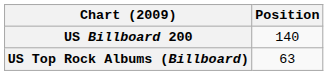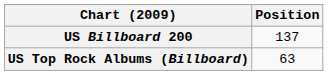US Billboard 200 | Position: 140 -> 137
